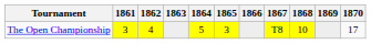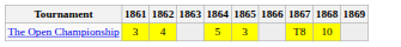- column: 1870 | 17
